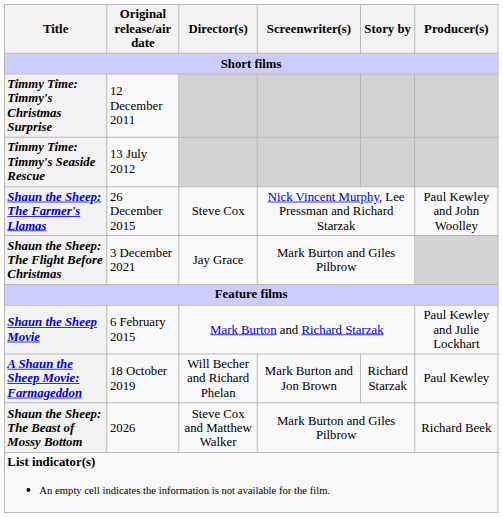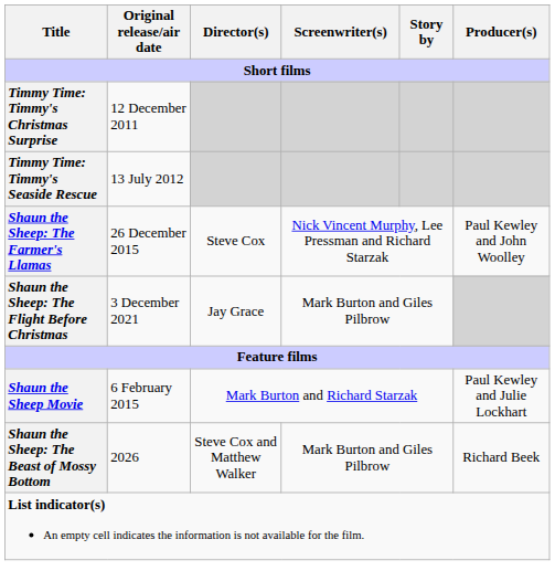- row: A Shaun the Sheep Movie: Farmageddon | 18 October 2019 | Will Becher and Richard Phelan | Mark Burton and Jon Brown | Richard Starzak | Paul Kewley
